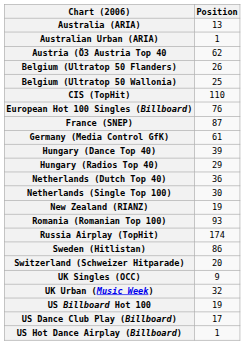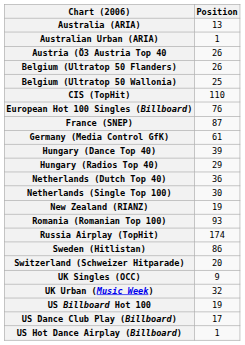Austria (Ö3 Austria Top 40 | Position: 62 -> 26
